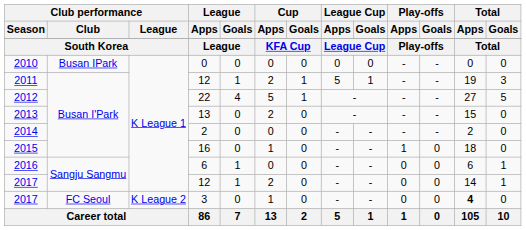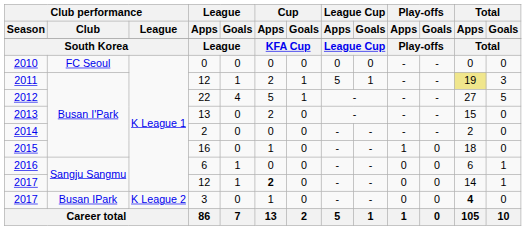2010 | Club performance / Club: Busan IPark -> FC Seoul
2011 | Total / Apps: no background -> khaki background
2017 / 12 | Cup / Apps: normal -> bold
2017 / 3 | Club performance / Club: FC Seoul -> Busan IPark
